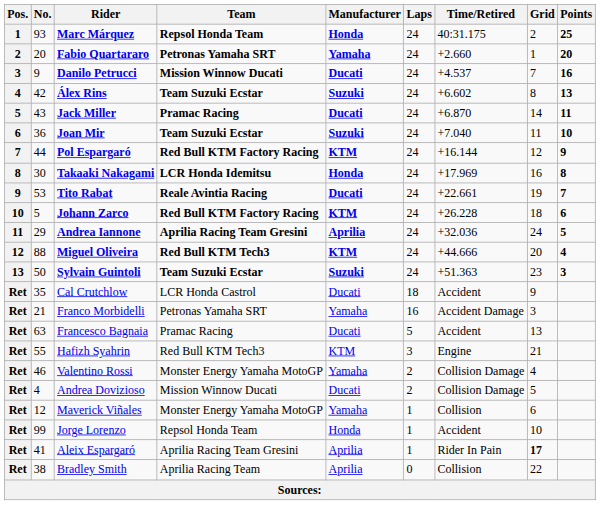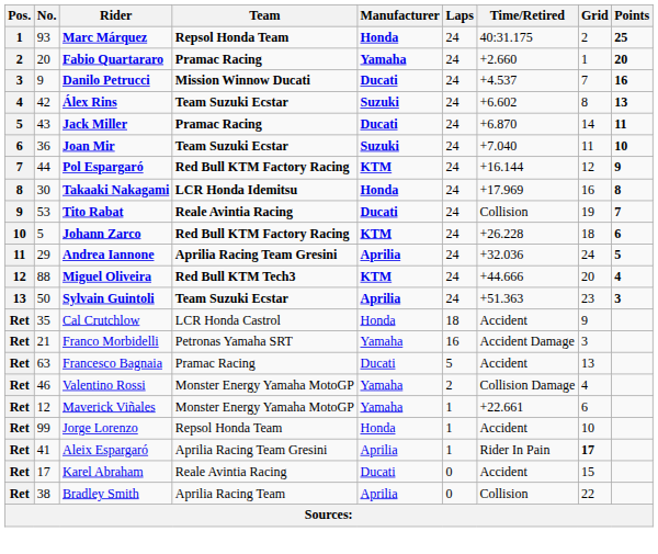Fabio Quartararo | Team: Petronas Yamaha SRT -> Pramac Racing
Tito Rabat | Time/Retired: +22.661 -> Collision
Sylvain Guintoli | Manufacturer: Suzuki -> Aprilia
Cal Crutchlow | Manufacturer: Ducati -> Honda
- row: Ret | 55 | Hafizh Syahrin | Red Bull KTM Tech3 | KTM | 3 | Engine | 21
- row: Ret | 4 | Andrea Dovizioso | Mission Winnow Ducati | Ducati | 2 | Collision Damage | 5
Maverick Viñales | Time/Retired: Collision -> +22.661
+ row: Ret | 17 | Karel Abraham | Reale Avintia Racing | Ducati | 0 | Accident | 15
